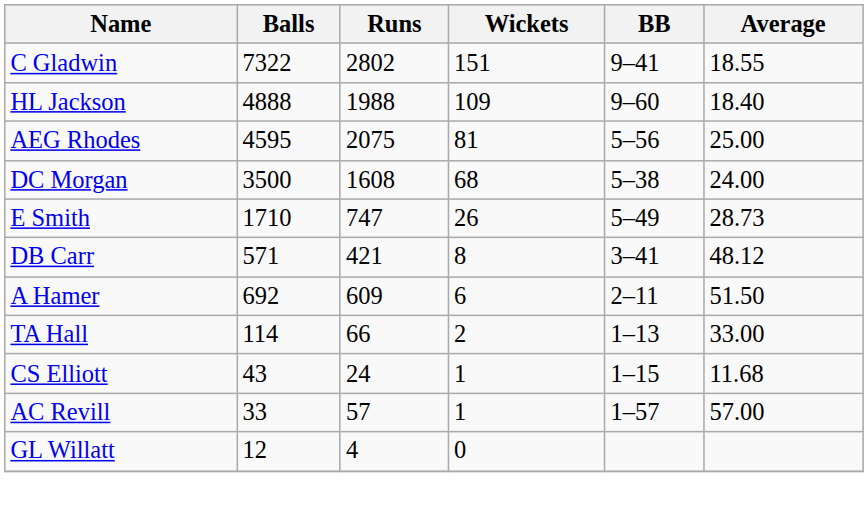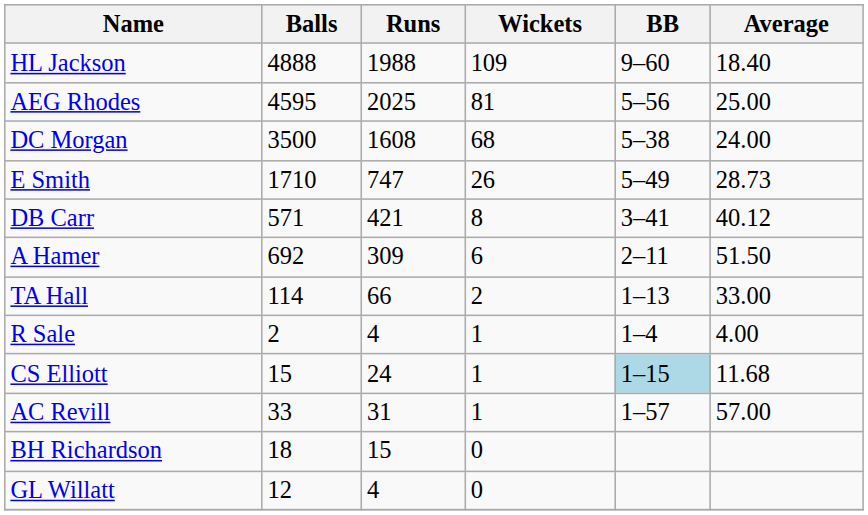- row: C Gladwin | 7322 | 2802 | 151 | 9–41 | 18.55
AEG Rhodes | Runs: 2075 -> 2025
DB Carr | Average: 48.12 -> 40.12
A Hamer | Runs: 609 -> 309
+ row: R Sale | 2 | 4 | 1 | 1–4 | 4.00
CS Elliott | Balls: 43 -> 15
CS Elliott | BB: no background -> lightblue background
AC Revill | Runs: 57 -> 31
+ row: BH Richardson | 18 | 15 | 0
